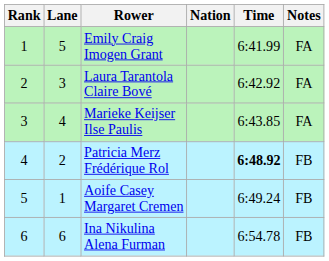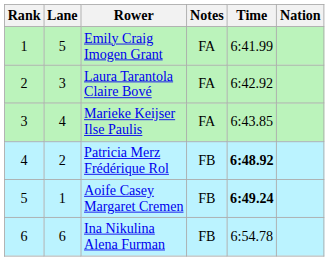columns swapped: Nation <-> Notes
Aoife Casey Margaret Cremen | Time: normal -> bold
